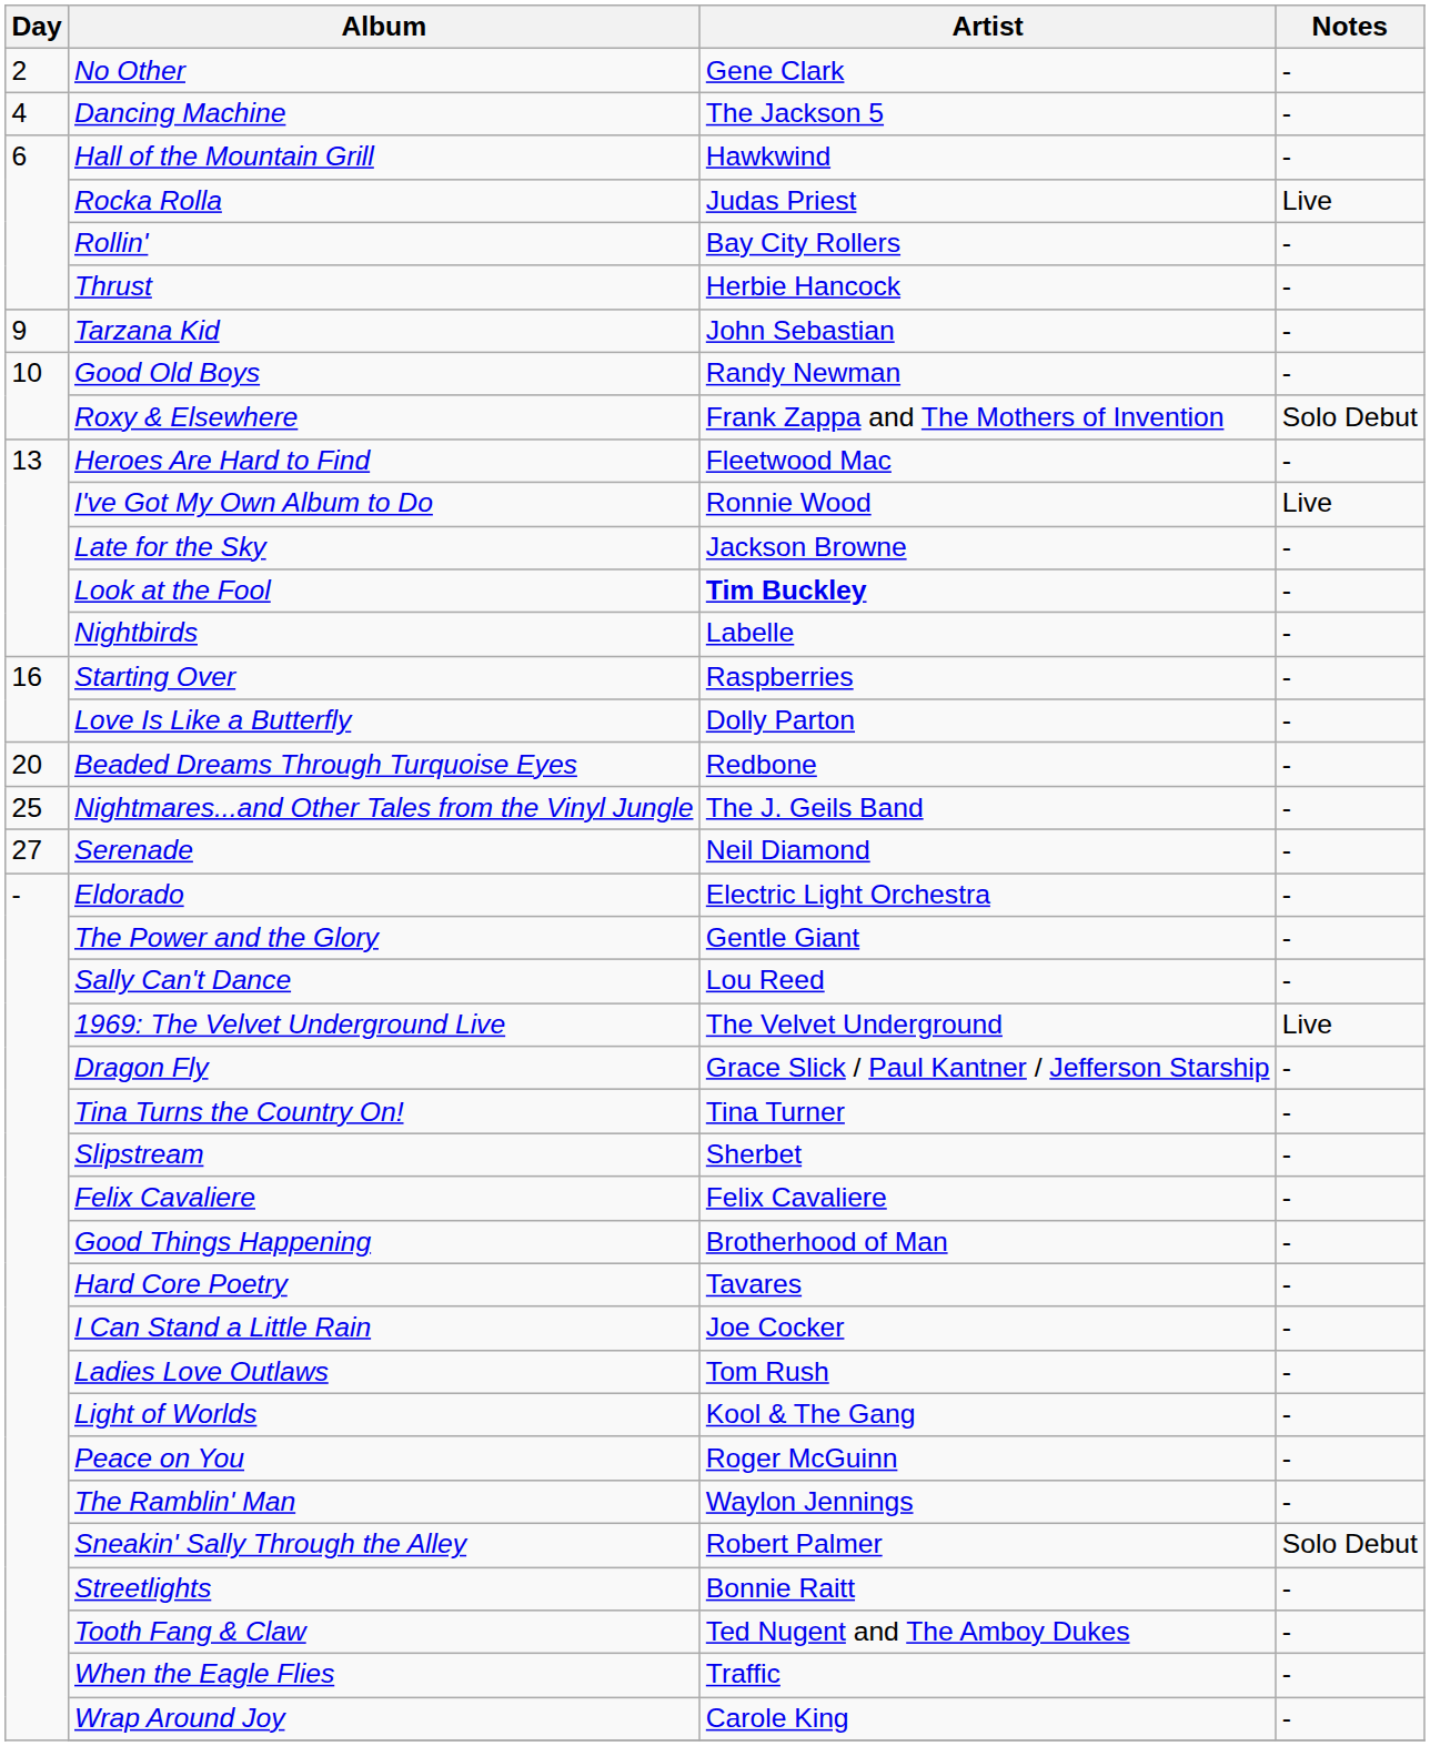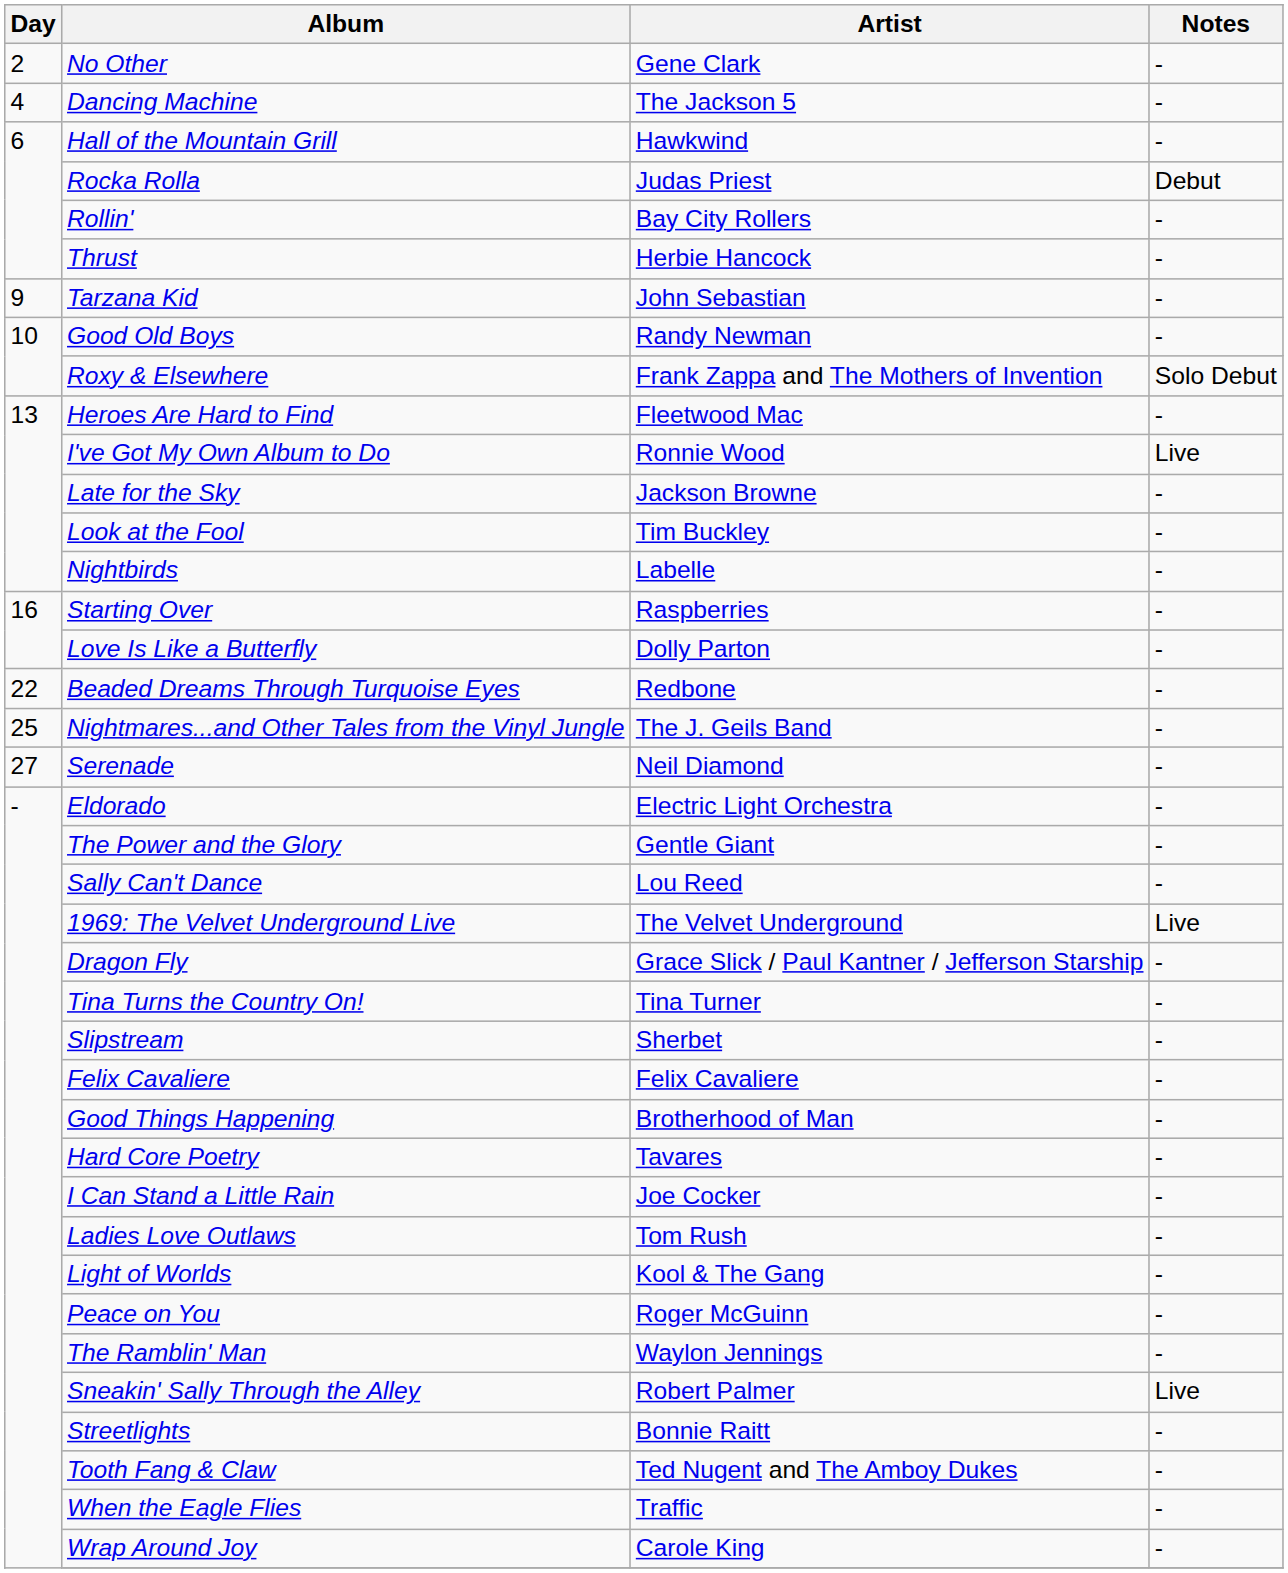Rocka Rolla | Notes: Live -> Debut
Look at the Fool | Artist: bold -> normal
Beaded Dreams Through Turquoise Eyes | Day: 20 -> 22
Sneakin' Sally Through the Alley | Notes: Solo Debut -> Live
